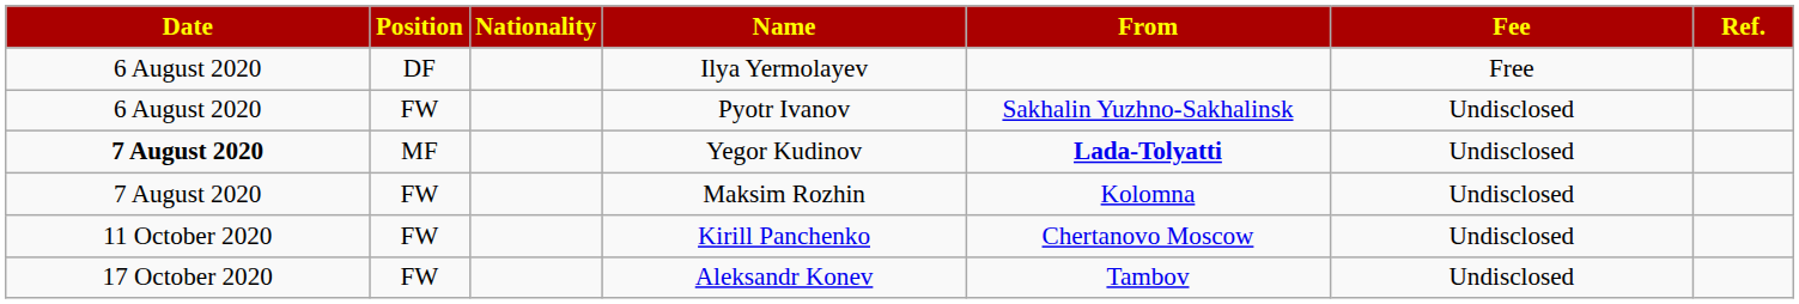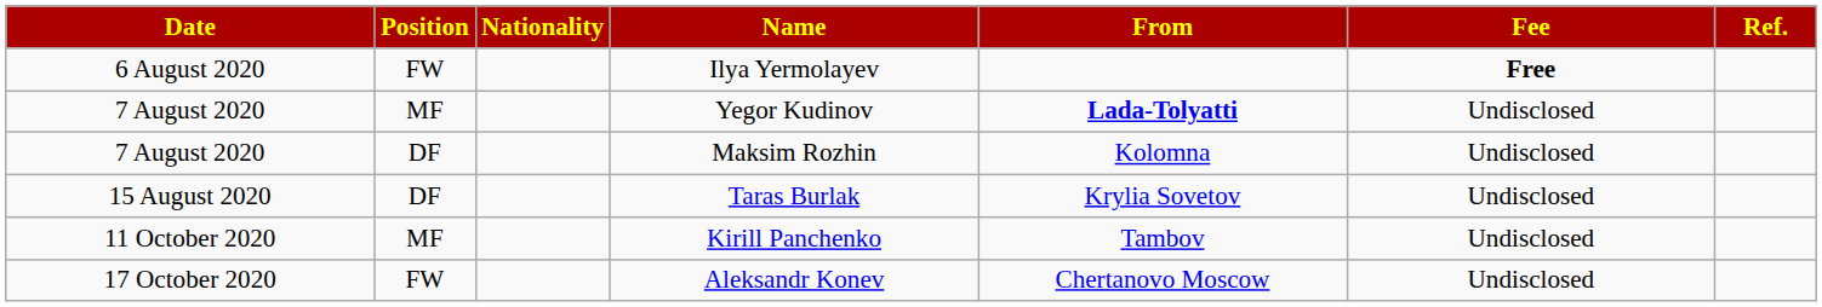Ilya Yermolayev | Position: DF -> FW
Ilya Yermolayev | Fee: normal -> bold
- row: 6 August 2020 | FW | Pyotr Ivanov | Sakhalin Yuzhno-Sakhalinsk | Undisclosed
Yegor Kudinov | Date: bold -> normal
Maksim Rozhin | Position: FW -> DF
+ row: 15 August 2020 | DF | Taras Burlak | Krylia Sovetov | Undisclosed
Kirill Panchenko | Position: FW -> MF
Kirill Panchenko | From: Chertanovo Moscow -> Tambov
Aleksandr Konev | From: Tambov -> Chertanovo Moscow
